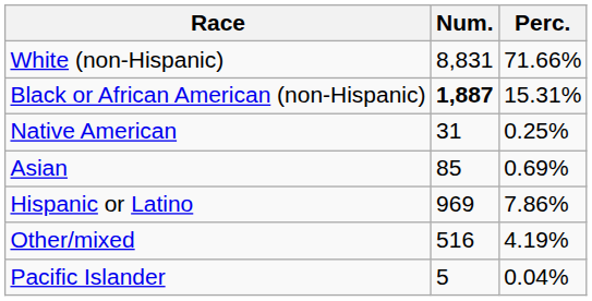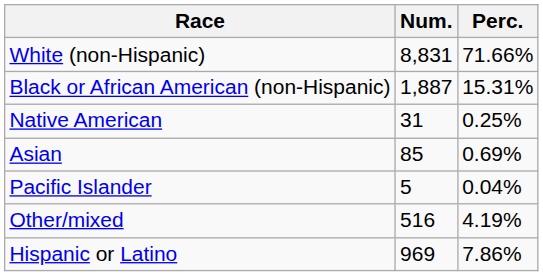Black or African American (non-Hispanic) | Num.: bold -> normal
rows swapped: Pacific Islander <-> Hispanic or Latino
